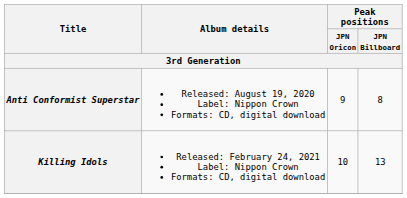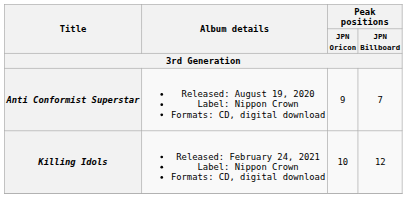Anti Conformist Superstar | Peak positions / JPN Billboard: 8 -> 7
Killing Idols | Peak positions / JPN Billboard: 13 -> 12
